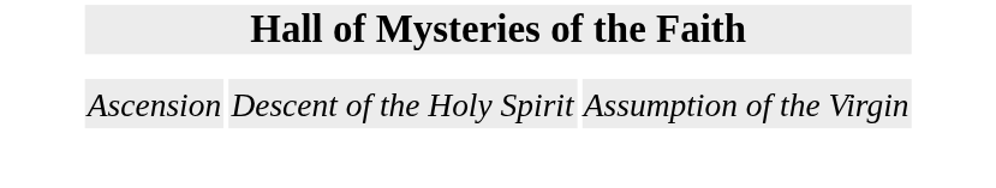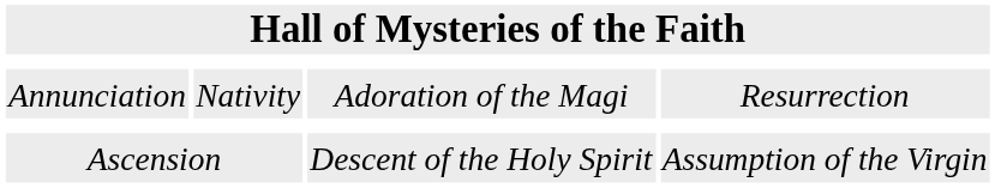+ row: Annunciation | Nativity | Adoration of the Magi | Resurrection
